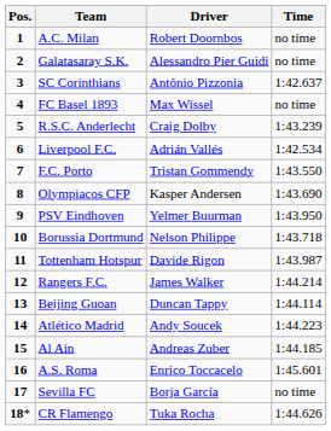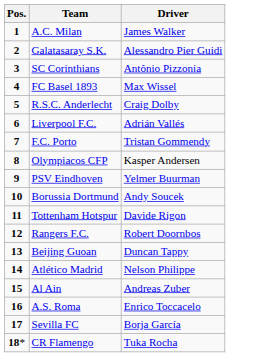- column: Time | no time | no time | 1:42.637 | no time | 1:43.239 | 1:42.534 | 1:43.550 | 1:43.690 | 1:43.950 | 1:43.718 | 1:43.987 | 1:44.214 | 1:44.114 | 1:44.223 | 1:44.185 | 1:45.601 | no time | 1:44.626
A.C. Milan | Driver: Robert Doornbos -> James Walker
Borussia Dortmund | Driver: Nelson Philippe -> Andy Soucek
Rangers F.C. | Driver: James Walker -> Robert Doornbos
Atlético Madrid | Driver: Andy Soucek -> Nelson Philippe
